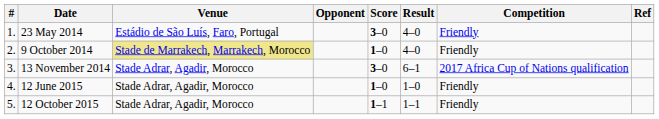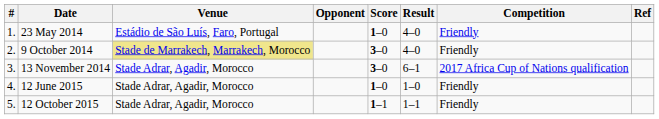23 May 2014 | Score: 3–0 -> 1–0
9 October 2014 | Score: 1–0 -> 3–0
